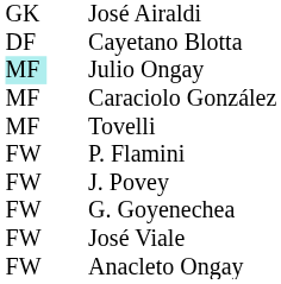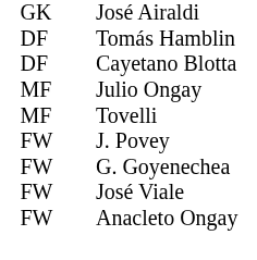+ row: DF | Tomás Hamblin
Julio Ongay | column 1: paleturquoise background -> no background
- row: MF | Caraciolo González
- row: FW | P. Flamini
